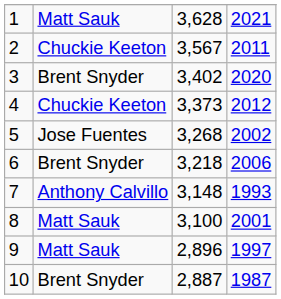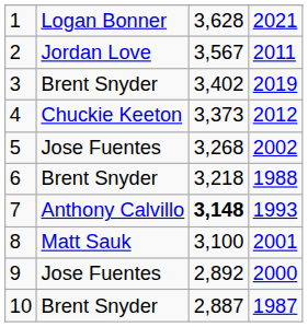1 | column 2: Matt Sauk -> Logan Bonner
2 | column 2: Chuckie Keeton -> Jordan Love
3 | column 4: 2020 -> 2019
6 | column 4: 2006 -> 1988
7 | column 3: normal -> bold
9 | column 2: Matt Sauk -> Jose Fuentes
9 | column 3: 2,896 -> 2,892
9 | column 4: 1997 -> 2000
